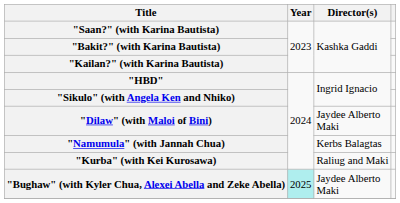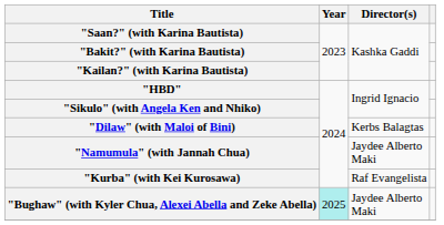"Dilaw" (with Maloi of Bini) | Director(s): Jaydee Alberto Maki -> Kerbs Balagtas
"Namumula" (with Jannah Chua) | Director(s): Kerbs Balagtas -> Jaydee Alberto Maki
"Kurba" (with Kei Kurosawa) | Director(s): Raliug and Maki -> Raf Evangelista
